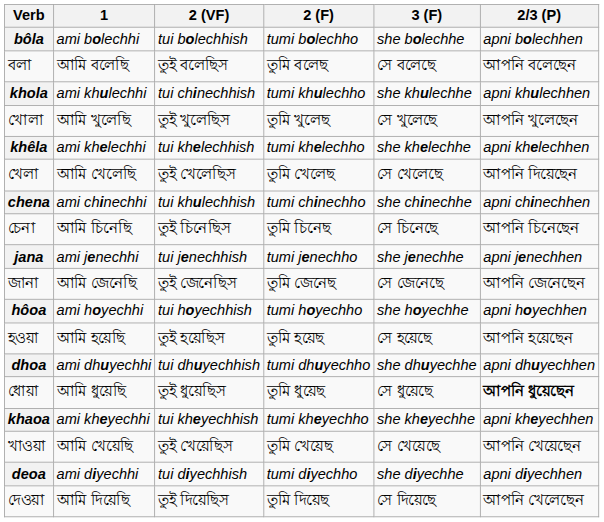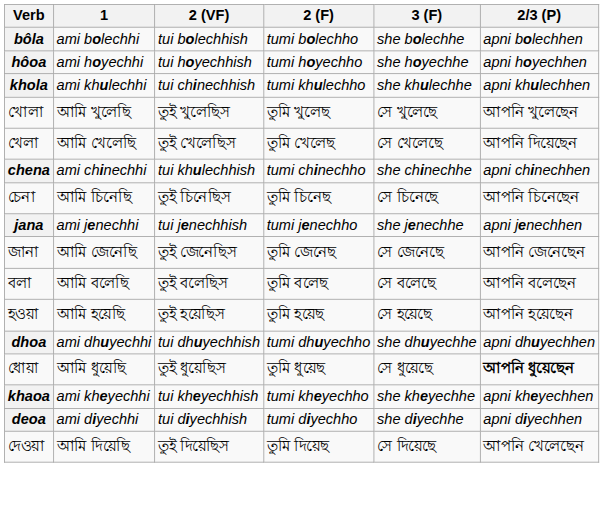rows swapped: বলা <-> hôoa
- row: khêla | ami khelechhi | tui khelechhish | tumi khelechho | she khelechhe | apni khelechhen
- row: খাওয়া | আমি খেয়েছি | তুই খেয়েছিস | তুমি খেয়েছ | সে খেয়েছে | আপনি খেয়েছেন
